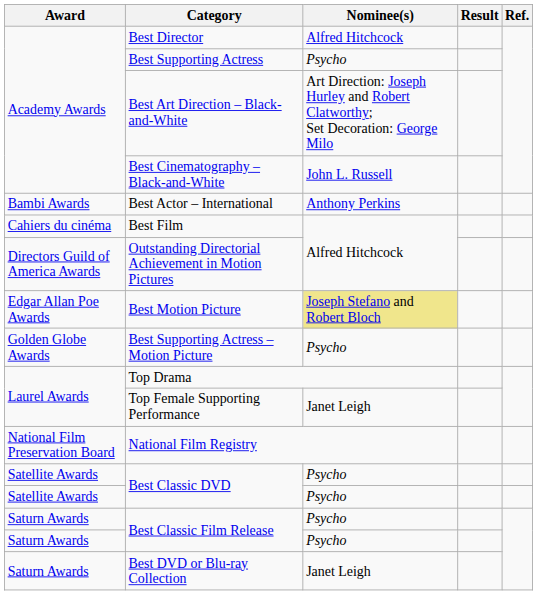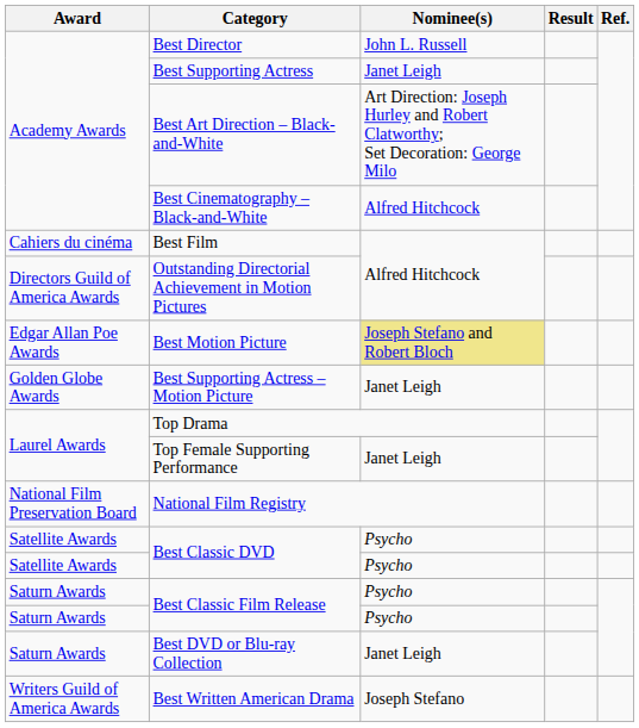Best Director | Nominee(s): Alfred Hitchcock -> John L. Russell
Best Supporting Actress | Nominee(s): Psycho -> Janet Leigh
Best Cinematography – Black-and-White | Nominee(s): John L. Russell -> Alfred Hitchcock
- row: Bambi Awards | Best Actor – International | Anthony Perkins
Best Supporting Actress – Motion Picture | Nominee(s): Psycho -> Janet Leigh
+ row: Writers Guild of America Awards | Best Written American Drama | Joseph Stefano
